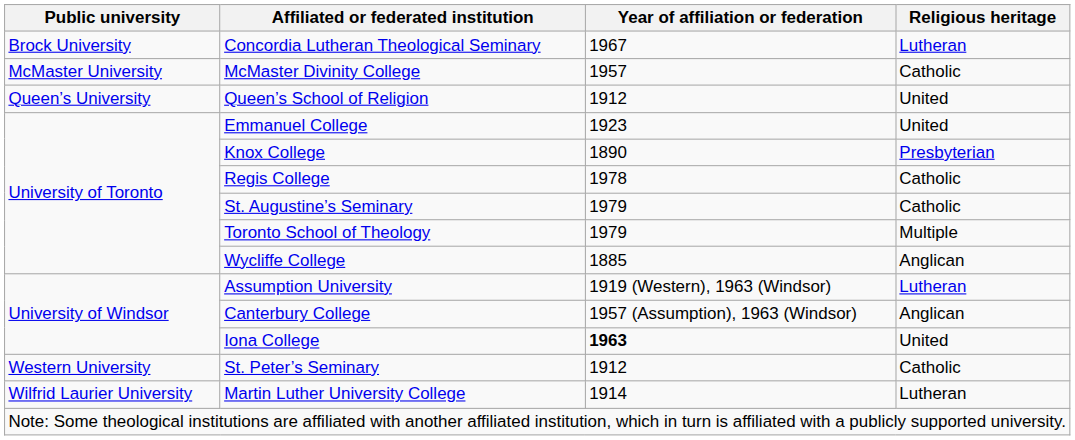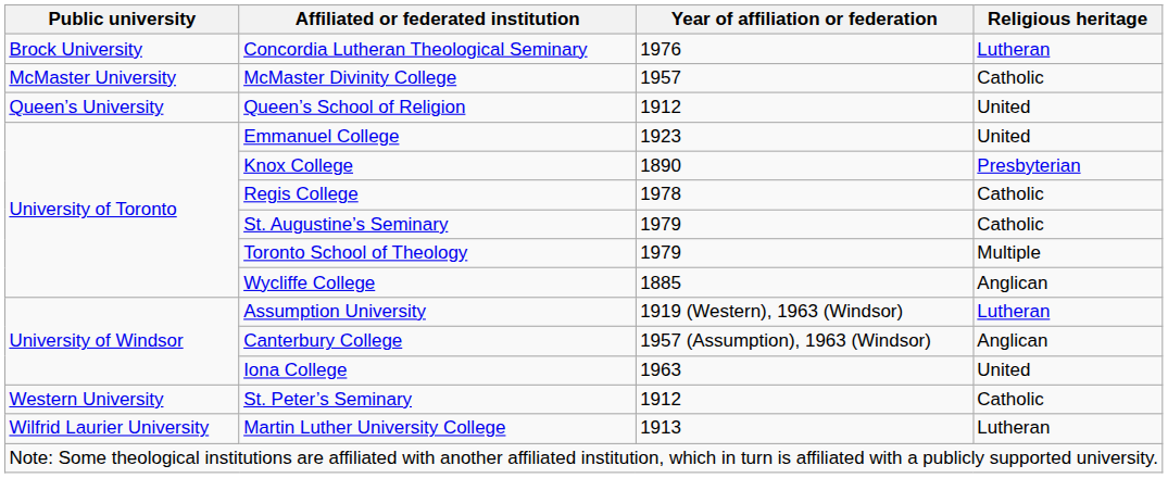Concordia Lutheran Theological Seminary | Year of affiliation or federation: 1967 -> 1976
Iona College | Year of affiliation or federation: bold -> normal
Martin Luther University College | Year of affiliation or federation: 1914 -> 1913
